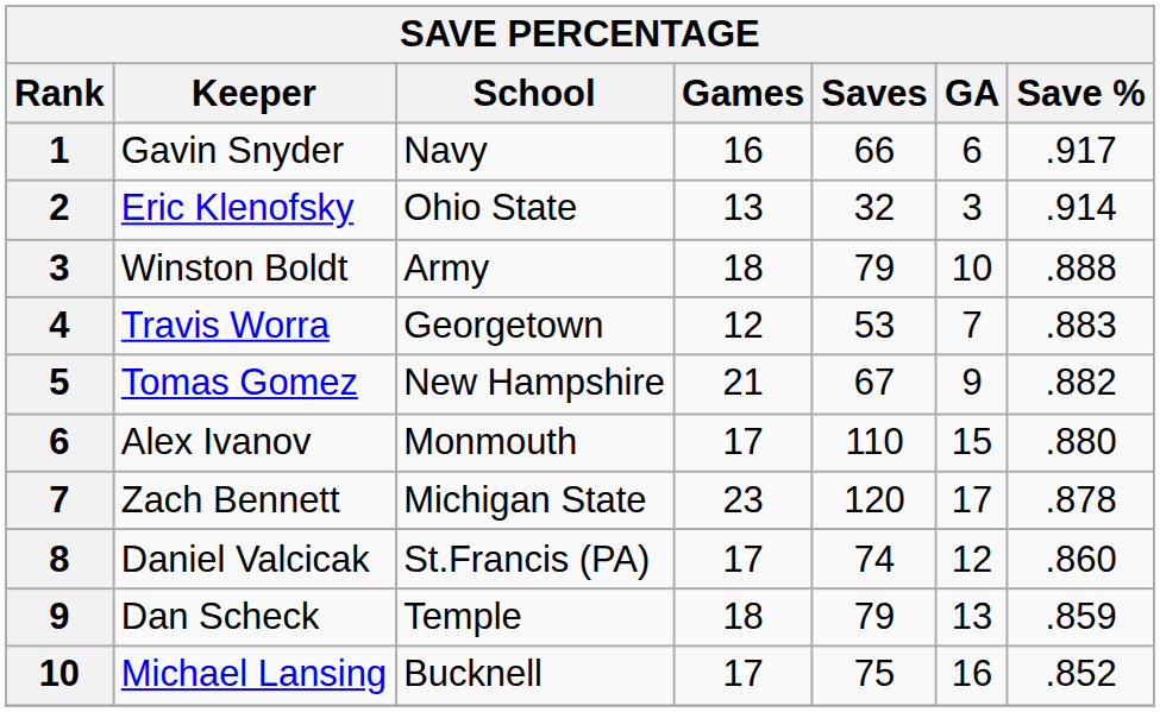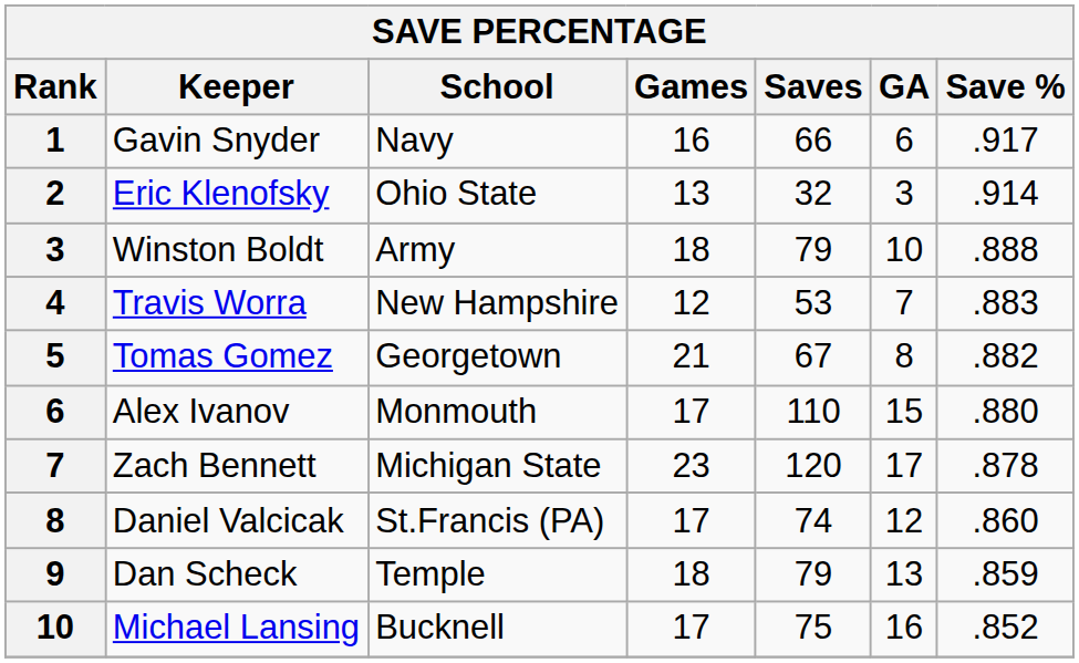Travis Worra | School: Georgetown -> New Hampshire
Tomas Gomez | School: New Hampshire -> Georgetown
Tomas Gomez | GA: 9 -> 8
